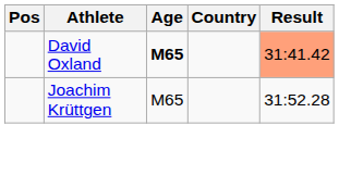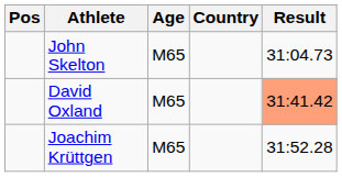+ row: John Skelton | M65 | 31:04.73
David Oxland | Age: bold -> normal
